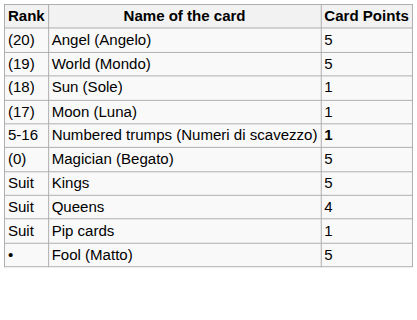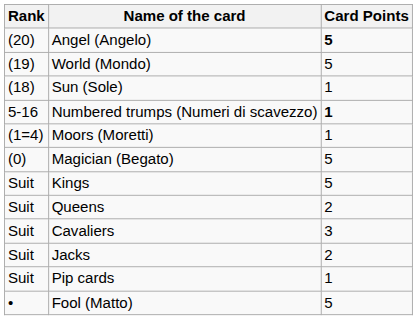Angel (Angelo) | Card Points: normal -> bold
- row: (17) | Moon (Luna) | 1
+ row: (1=4) | Moors (Moretti) | 1
Queens | Card Points: 4 -> 2
+ row: Suit | Cavaliers | 3
+ row: Suit | Jacks | 2
